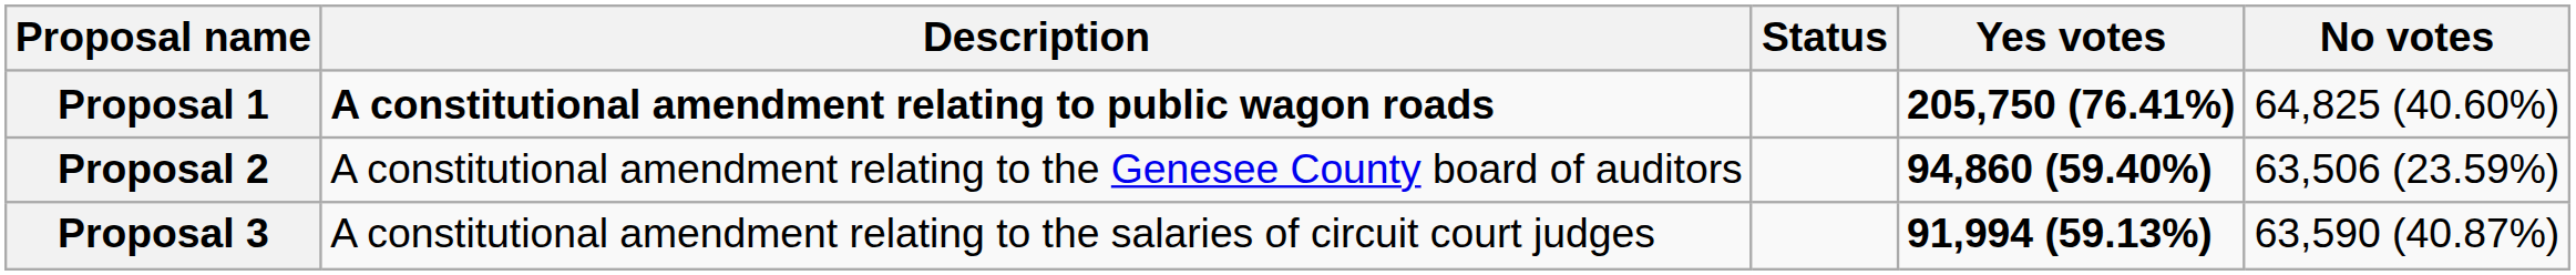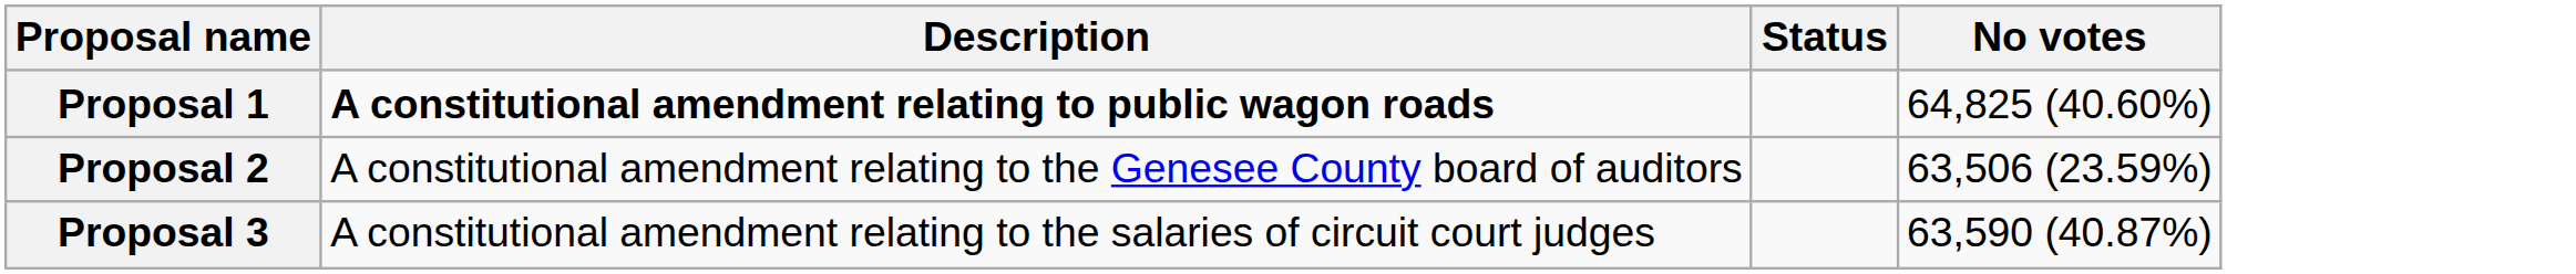- column: Yes votes | 205,750 (76.41%) | 94,860 (59.40%) | 91,994 (59.13%)
